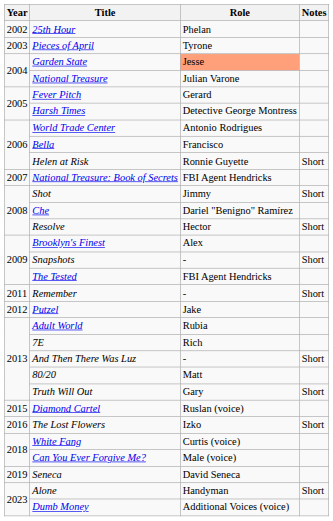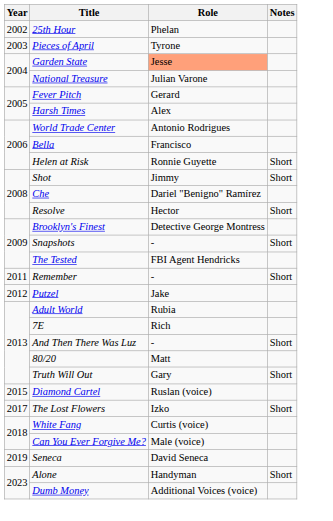Harsh Times | Role: Detective George Montress -> Alex
- row: 2007 | National Treasure: Book of Secrets | FBI Agent Hendricks
Brooklyn's Finest | Role: Alex -> Detective George Montress
The Lost Flowers | Year: 2016 -> 2017
